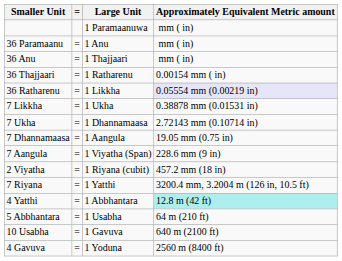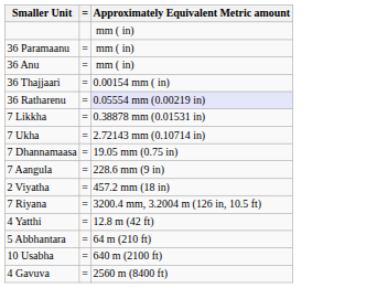- column: Large Unit | 1 Paramaanuwa | 1 Anu | 1 Thajjaari | 1 Ratharenu | 1 Likkha | 1 Ukha | 1 Dhannamaasa | 1 Aangula | 1 Viyatha (Span) | 1 Riyana (cubit) | 1 Yatthi | 1 Abbhantara | 1 Usabha | 1 Gavuva | 1 Yoduna
4 Yatthi | Approximately Equivalent Metric amount: paleturquoise background -> no background
